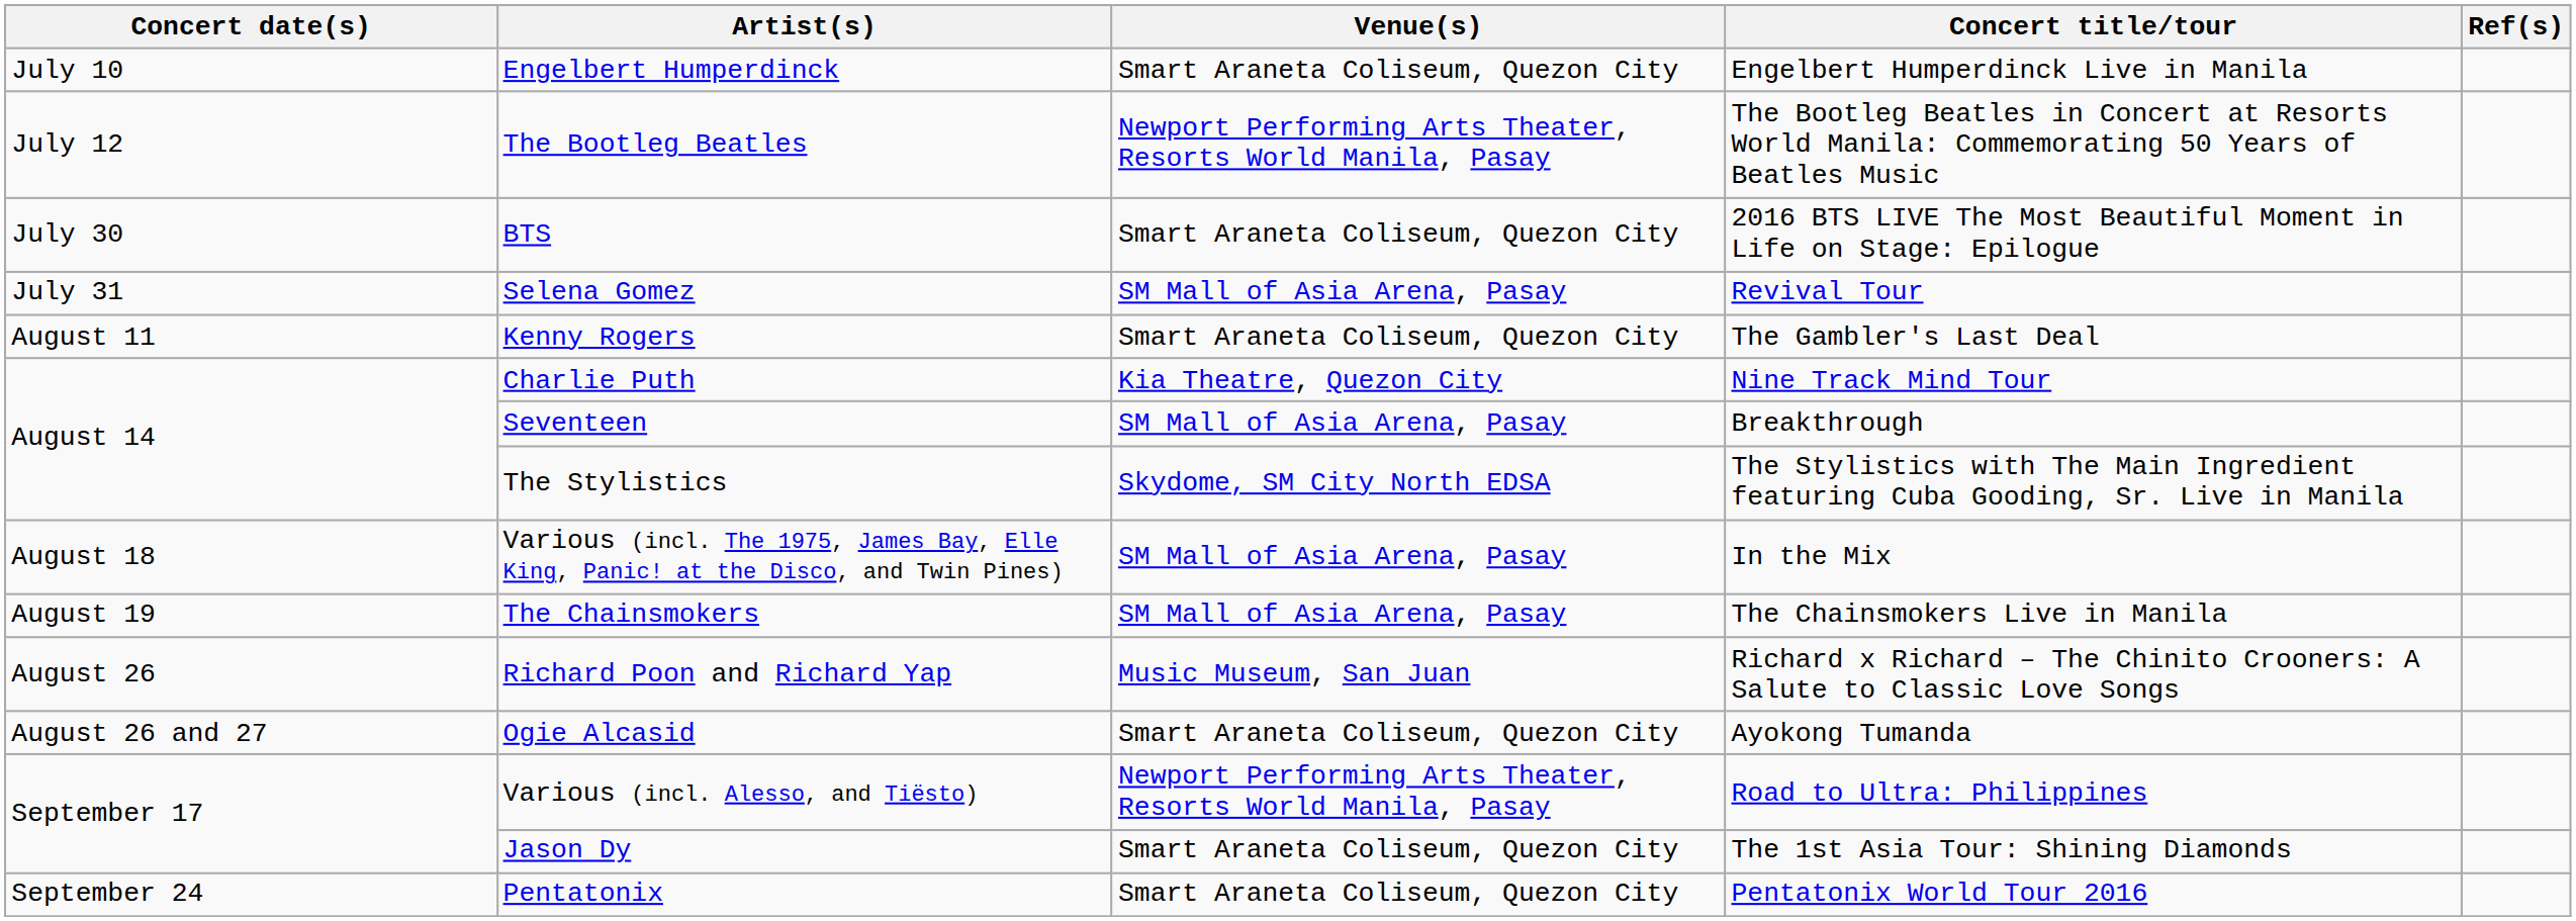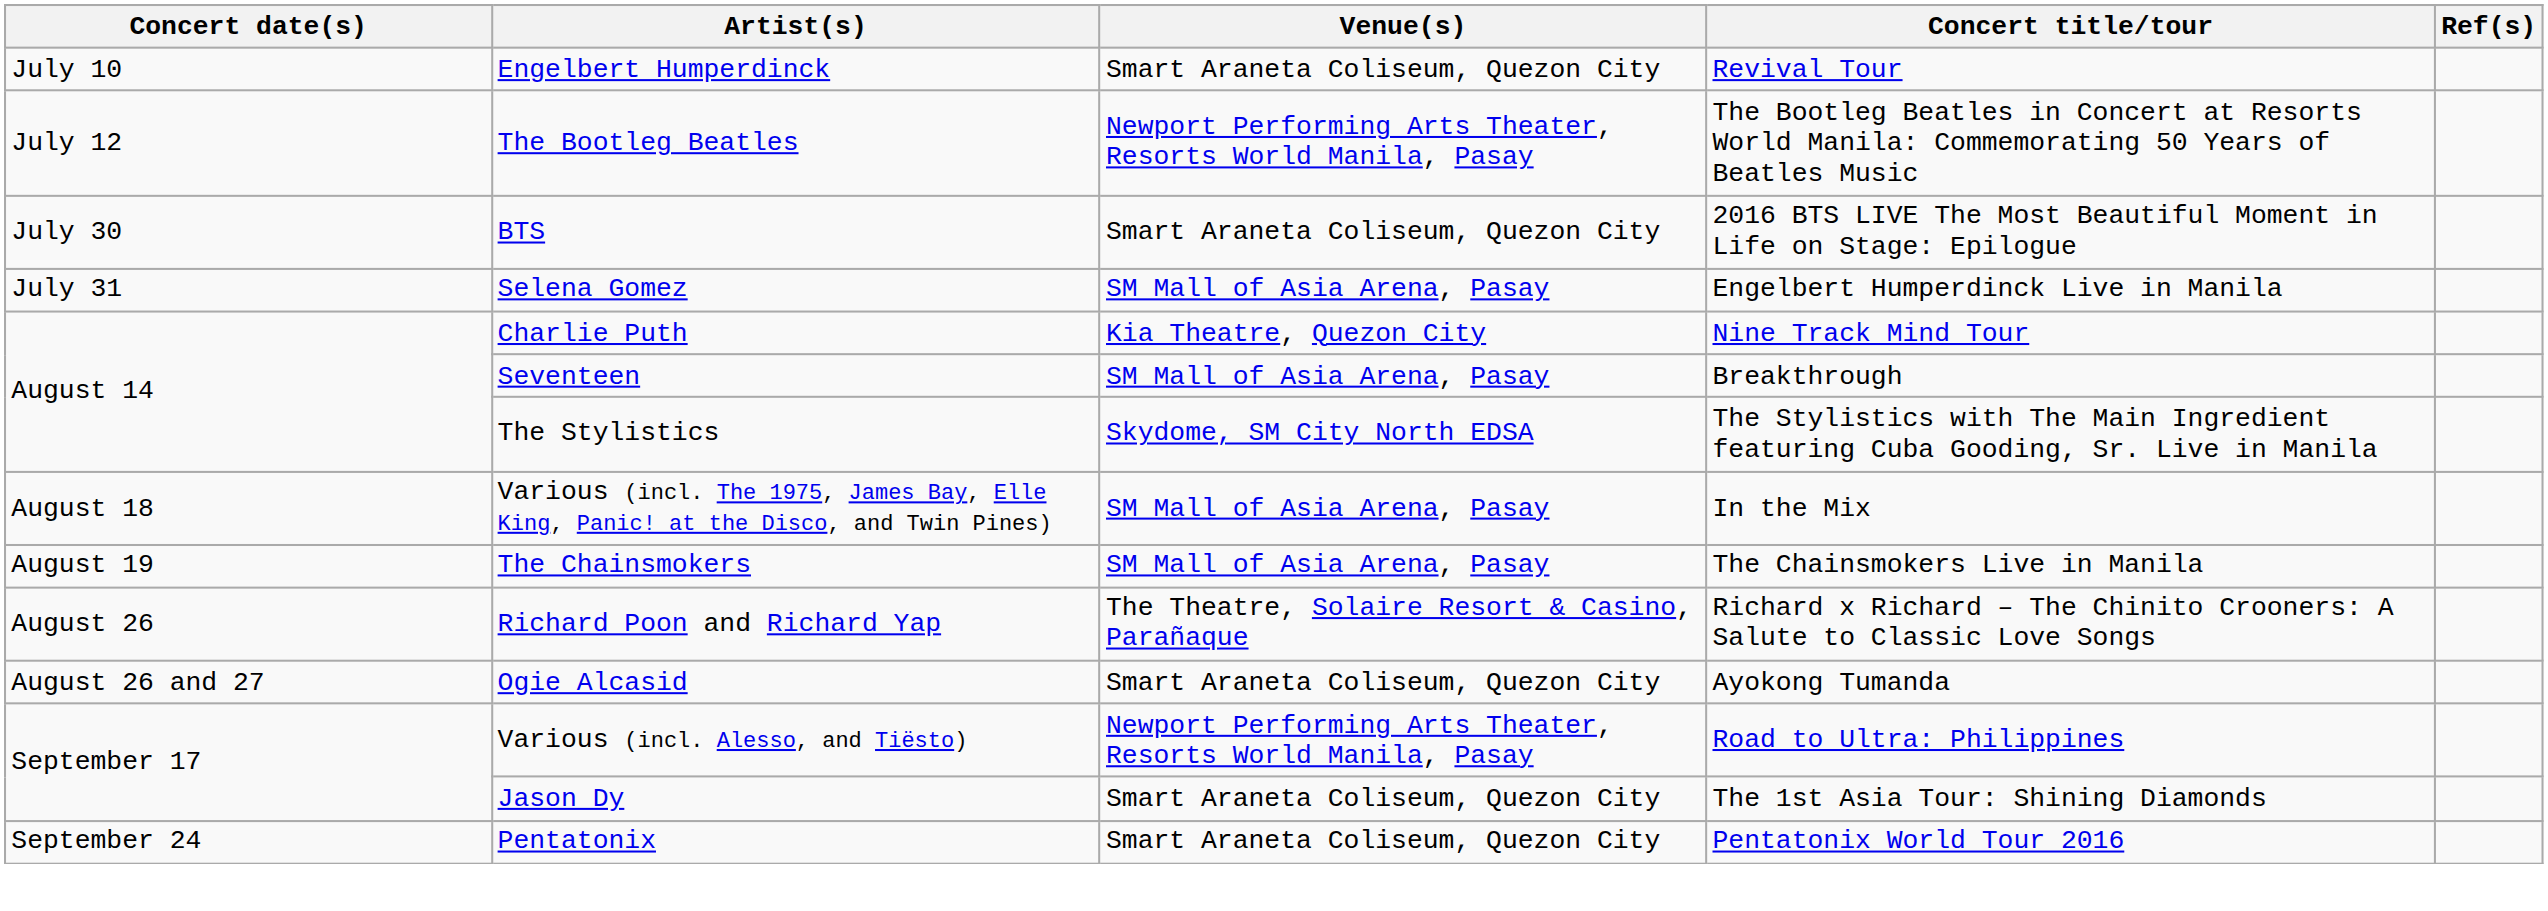Engelbert Humperdinck | Concert title/tour: Engelbert Humperdinck Live in Manila -> Revival Tour
Selena Gomez | Concert title/tour: Revival Tour -> Engelbert Humperdinck Live in Manila
- row: August 11 | Kenny Rogers | Smart Araneta Coliseum, Quezon City | The Gambler's Last Deal
Richard Poon and Richard Yap | Venue(s): Music Museum, San Juan -> The Theatre, Solaire Resort & Casino, Parañaque
